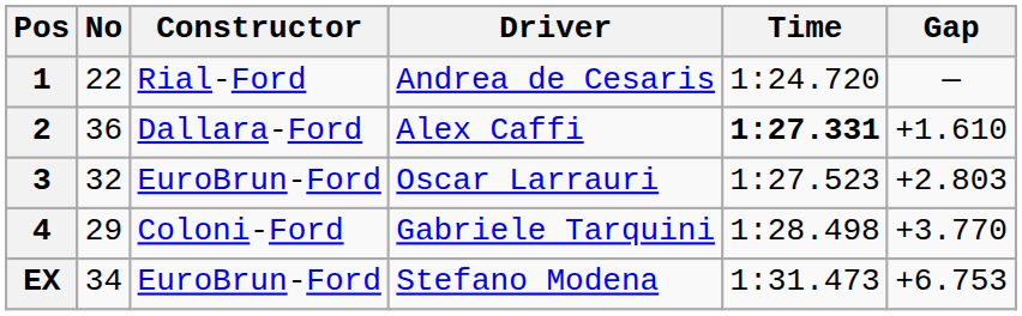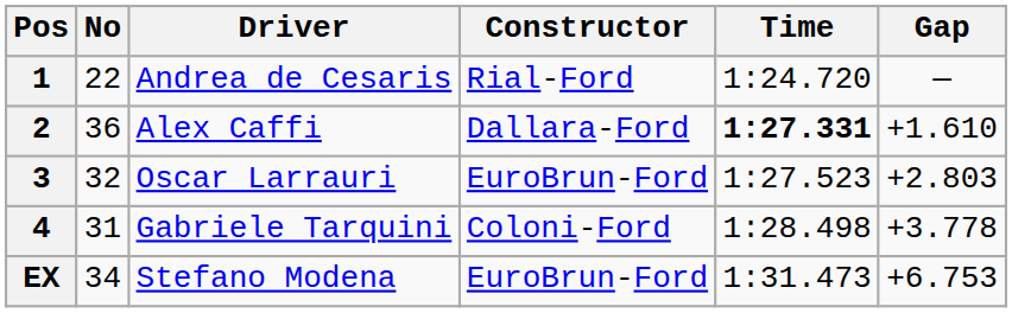columns swapped: Driver <-> Constructor
4 | No: 29 -> 31
4 | Gap: +3.770 -> +3.778
